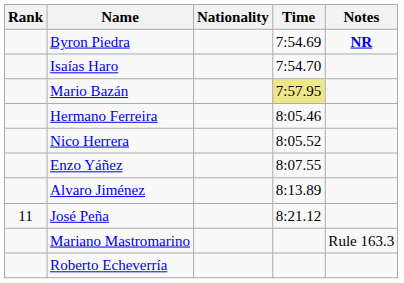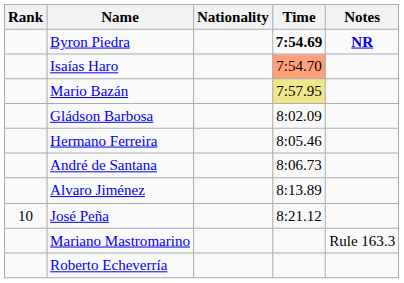Byron Piedra | Time: normal -> bold
Isaías Haro | Time: no background -> lightsalmon background
+ row: Gládson Barbosa | 8:02.09
- row: Nico Herrera | 8:05.52
+ row: André de Santana | 8:06.73
- row: Enzo Yáñez | 8:07.55
José Peña | Rank: 11 -> 10
